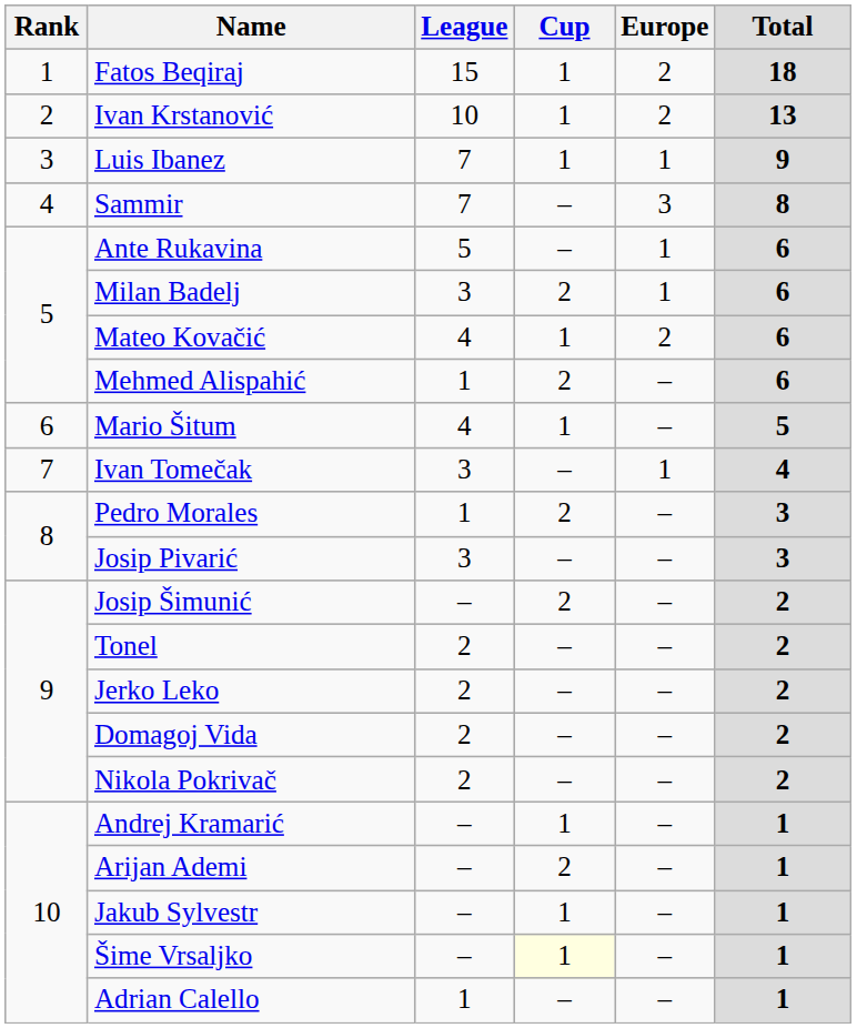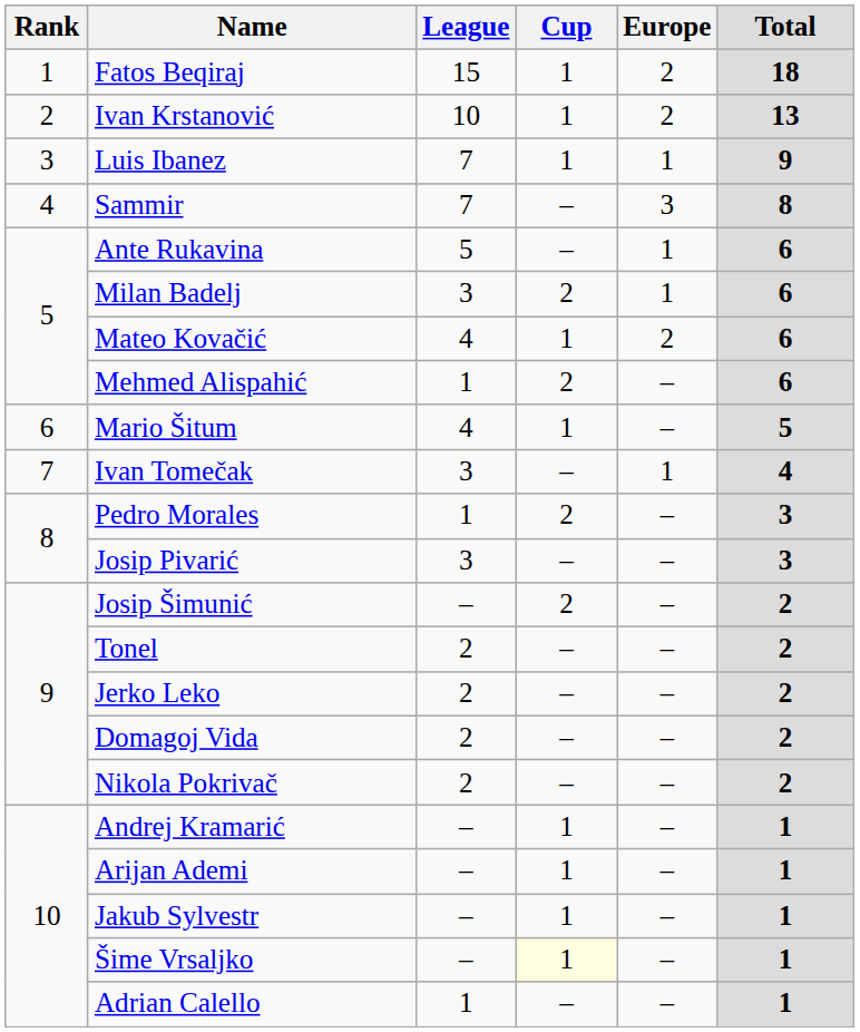Arijan Ademi | Cup: 2 -> 1
